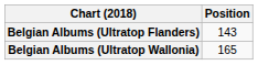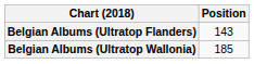Belgian Albums (Ultratop Wallonia) | Position: 165 -> 185
